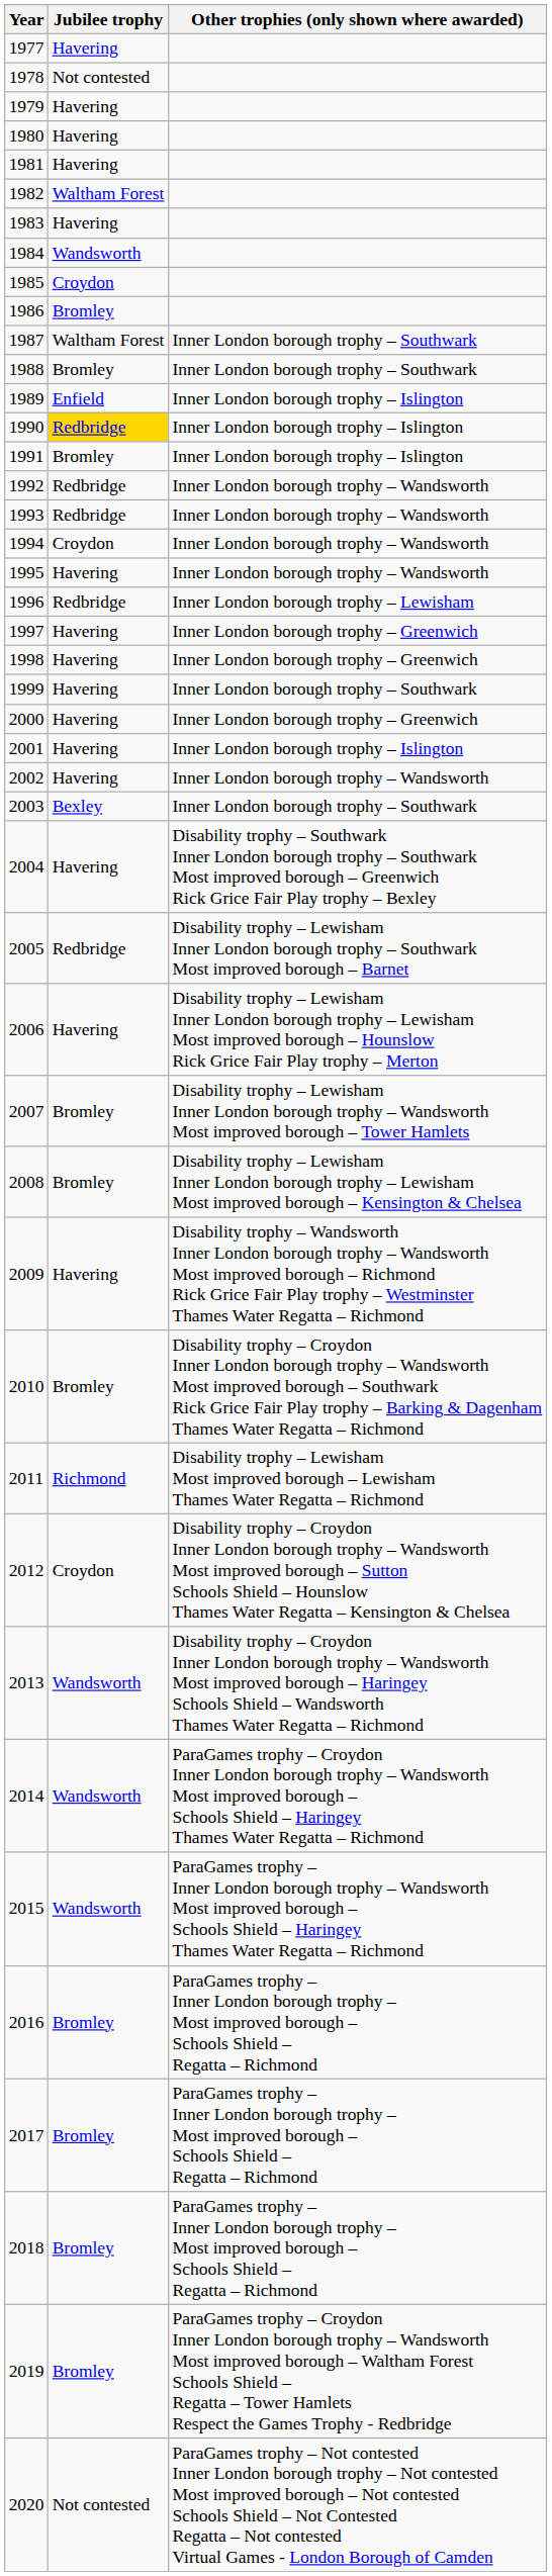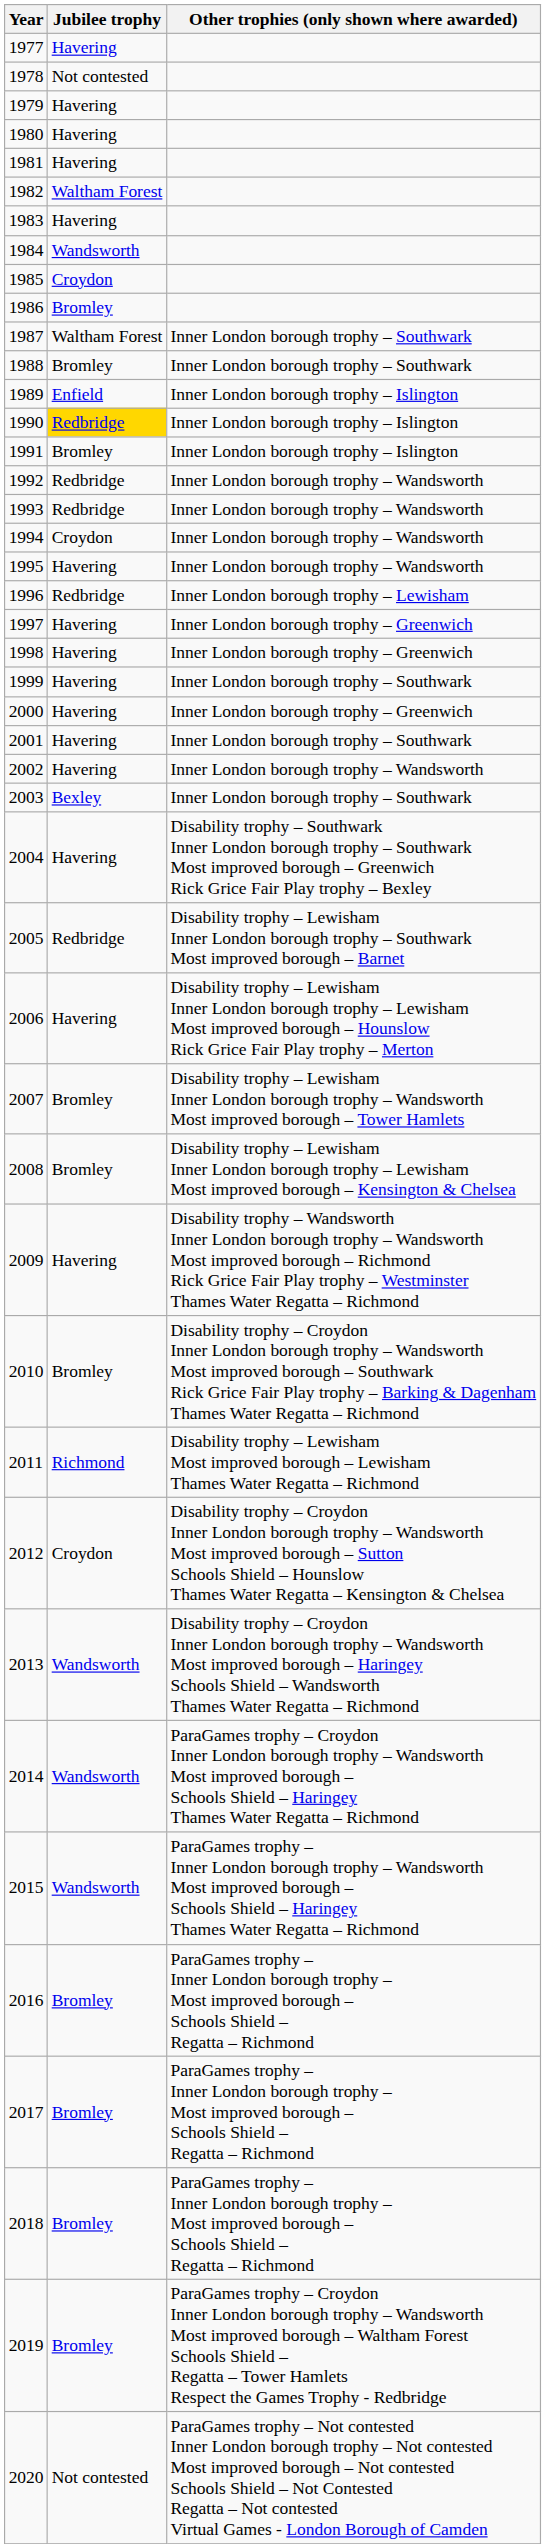2001 | Other trophies (only shown where awarded): Inner London borough trophy – Islington -> Inner London borough trophy – Southwark
